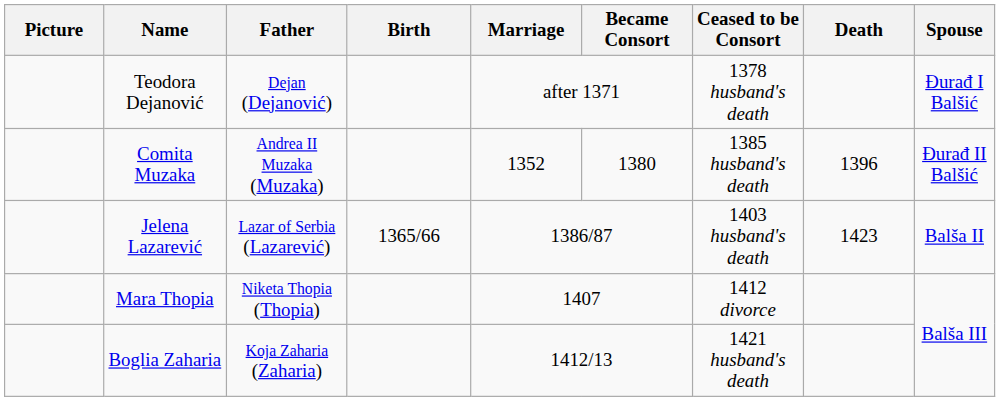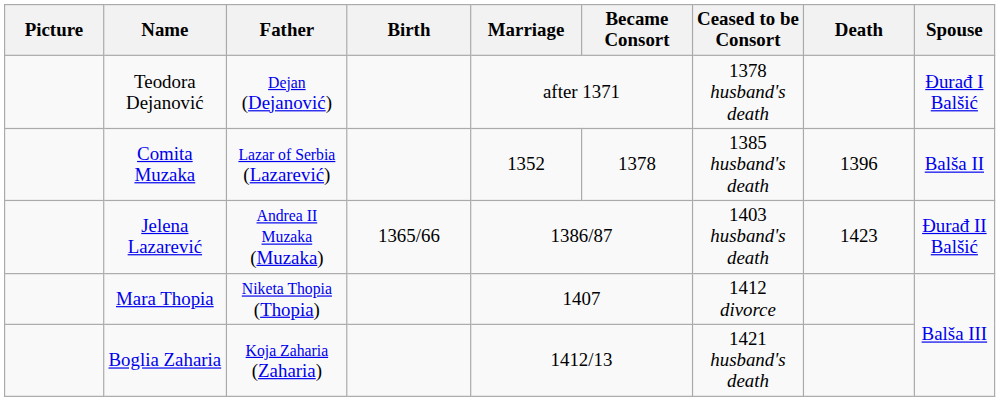Comita Muzaka | Father: Andrea II Muzaka (Muzaka) -> Lazar of Serbia (Lazarević)
Comita Muzaka | Became Consort: 1380 -> 1378
Comita Muzaka | Spouse: Đurađ II Balšić -> Balša II
Jelena Lazarević | Father: Lazar of Serbia (Lazarević) -> Andrea II Muzaka (Muzaka)
Jelena Lazarević | Spouse: Balša II -> Đurađ II Balšić
